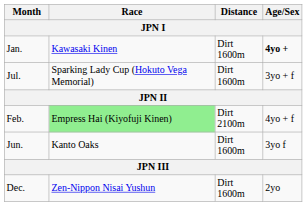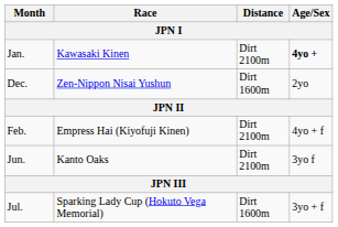Jan. | Distance: Dirt 1600m -> Dirt 2100m
rows swapped: Dec. <-> Jul.
Feb. | Race: lightgreen background -> no background
Jun. | Distance: Dirt 1600m -> Dirt 2100m
